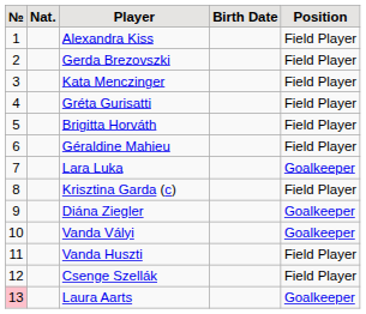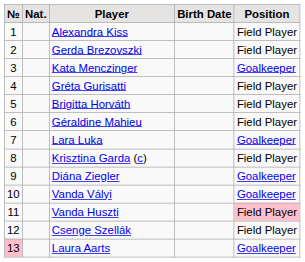Kata Menczinger | Position: Field Player -> Goalkeeper
Vanda Huszti | Position: no background -> pink background
